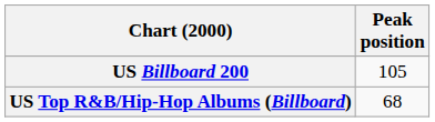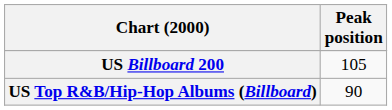US Top R&B/Hip-Hop Albums (Billboard) | Peak position: 68 -> 90
